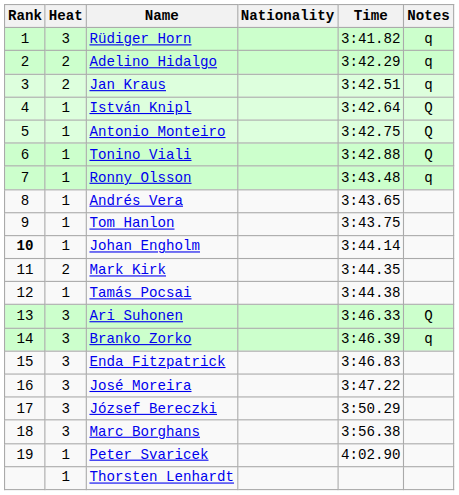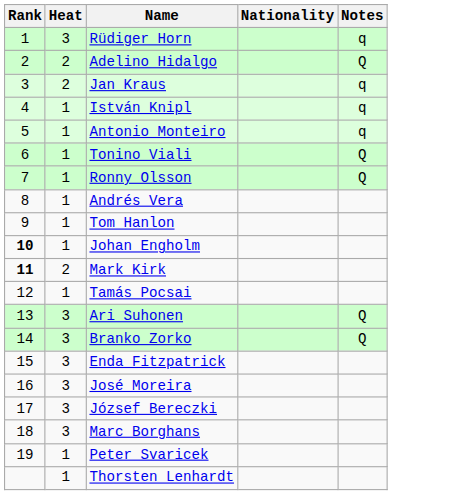- column: Time | 3:41.82 | 3:42.29 | 3:42.51 | 3:42.64 | 3:42.75 | 3:42.88 | 3:43.48 | 3:43.65 | 3:43.75 | 3:44.14 | 3:44.35 | 3:44.38 | 3:46.33 | 3:46.39 | 3:46.83 | 3:47.22 | 3:50.29 | 3:56.38 | 4:02.90
Adelino Hidalgo | Notes: q -> Q
István Knipl | Notes: Q -> q
Antonio Monteiro | Notes: Q -> q
Ronny Olsson | Notes: q -> Q
Mark Kirk | Rank: normal -> bold
Branko Zorko | Notes: q -> Q
